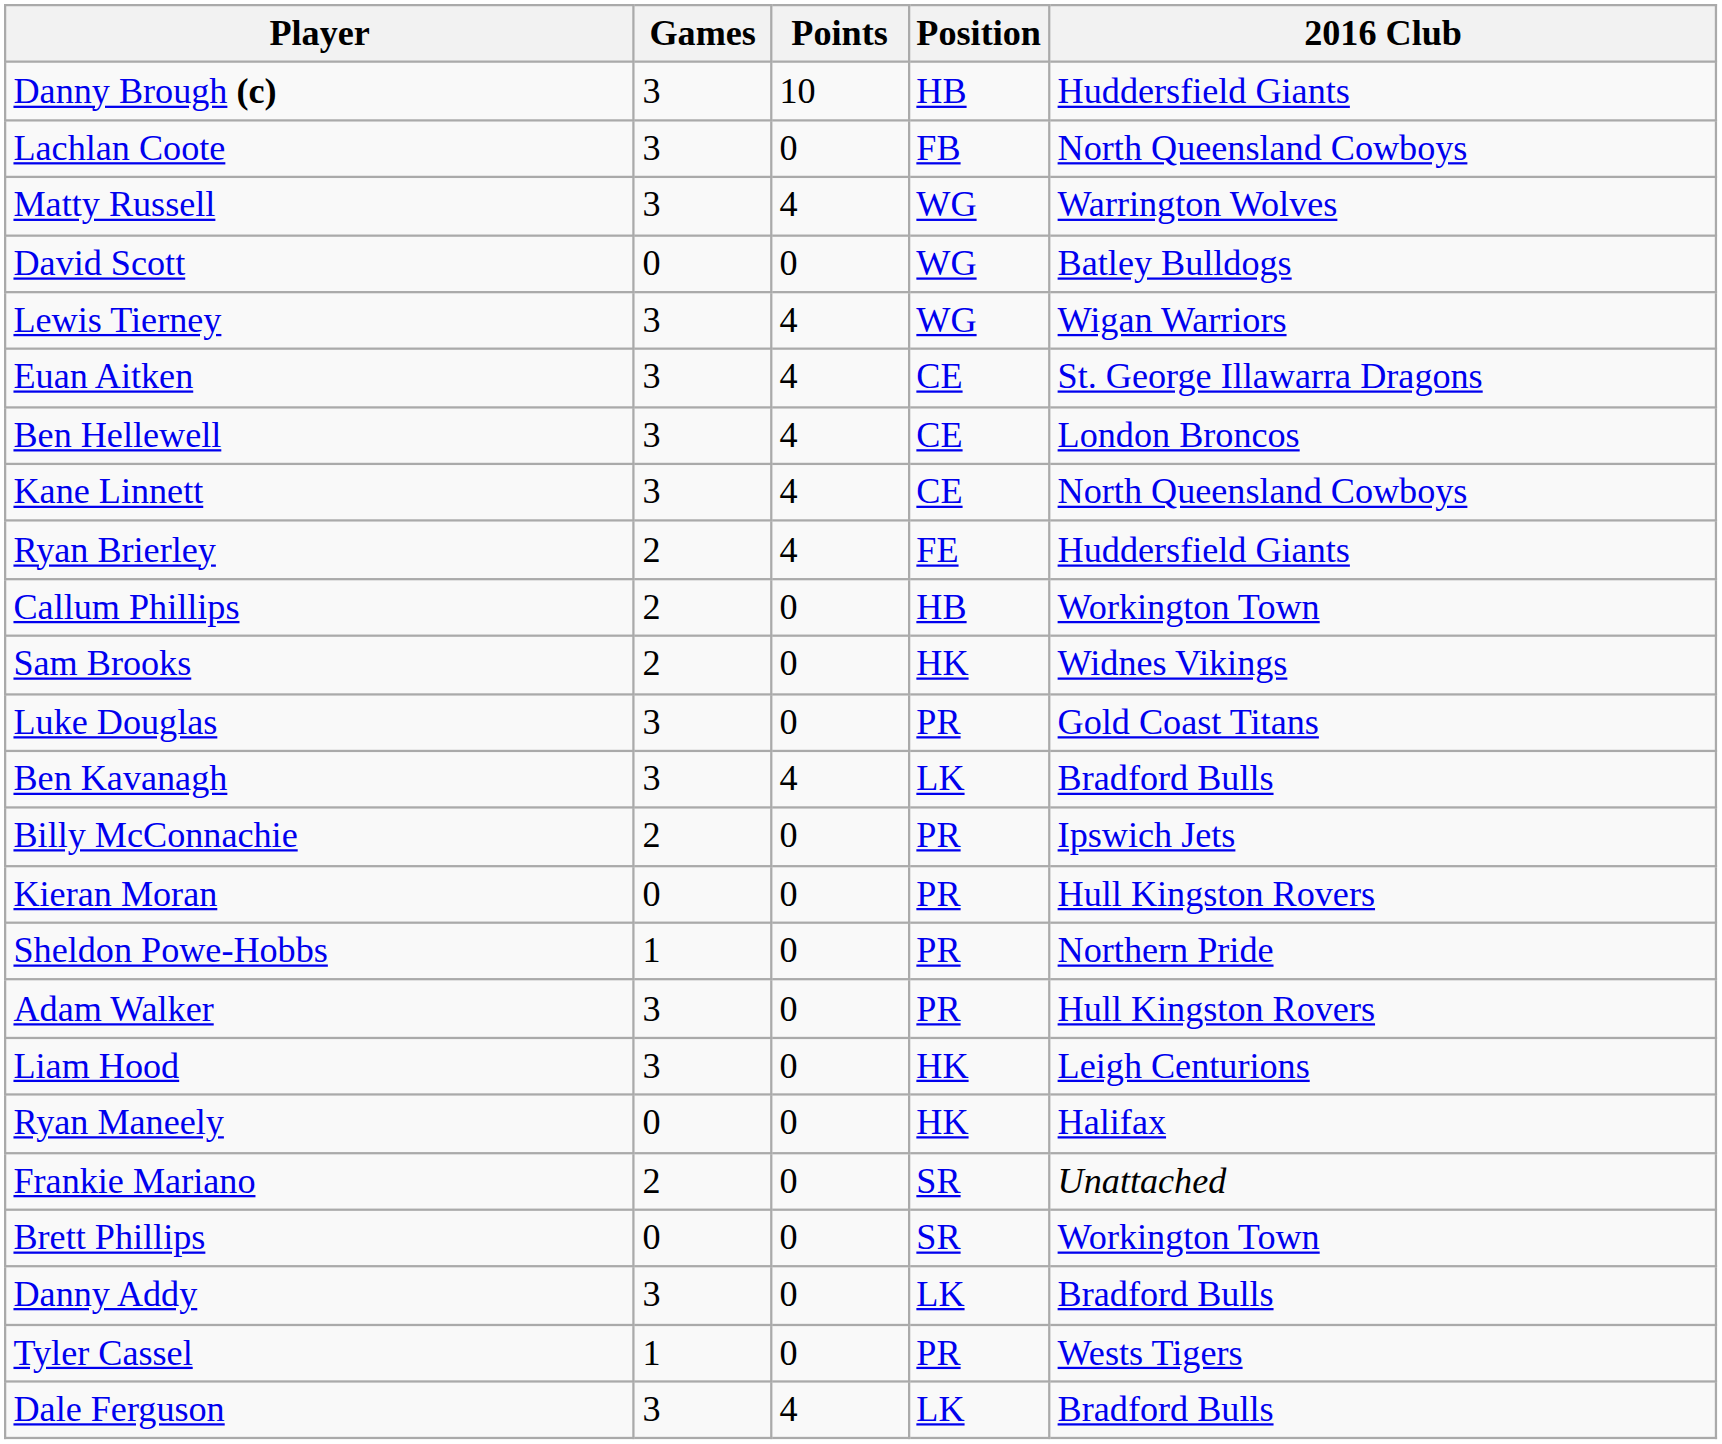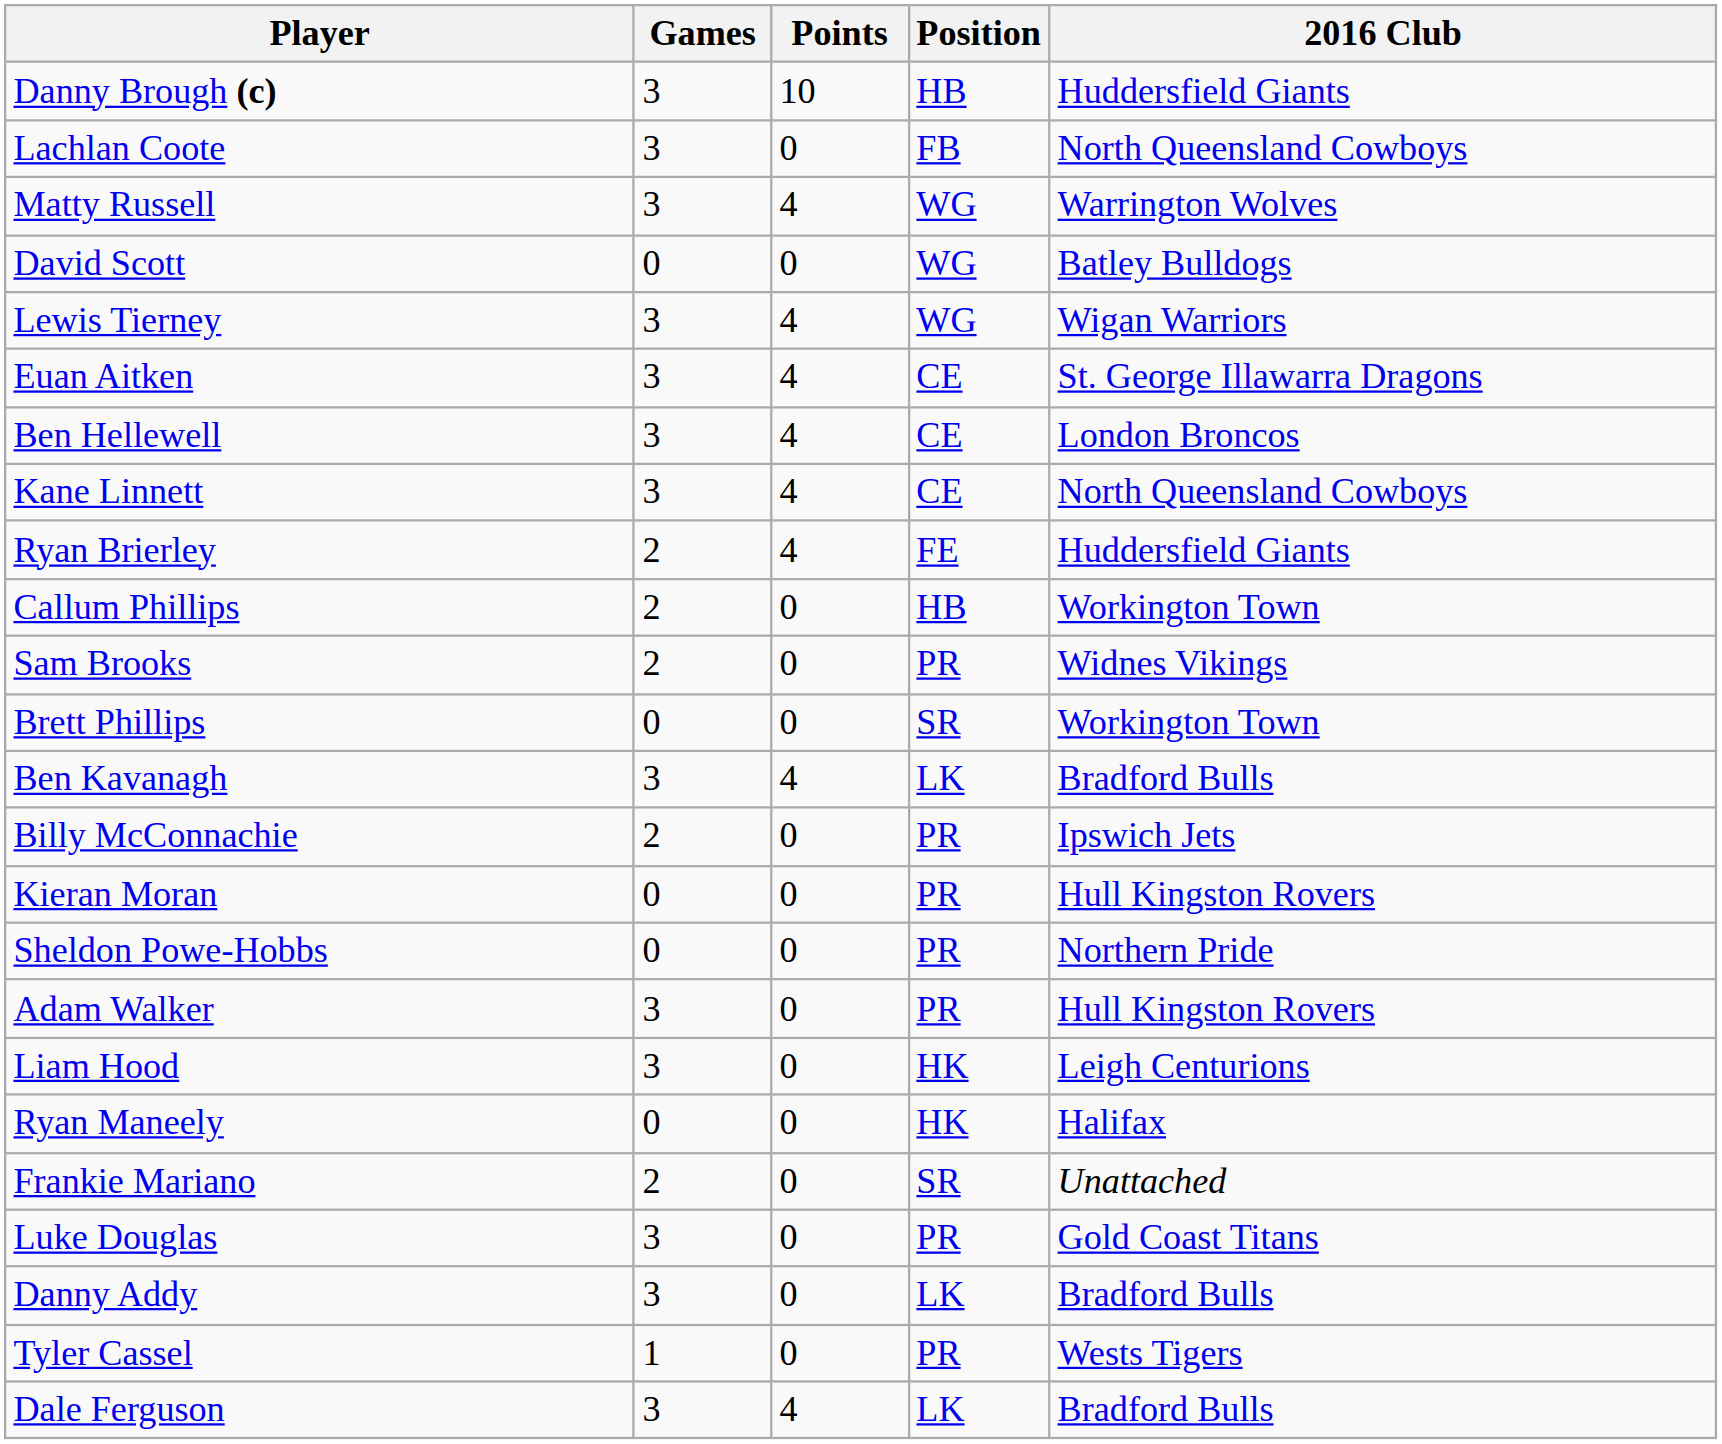Sam Brooks | Position: HK -> PR
rows swapped: Luke Douglas <-> Brett Phillips
Sheldon Powe-Hobbs | Games: 1 -> 0
